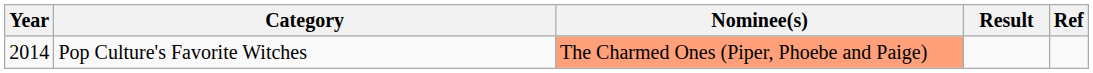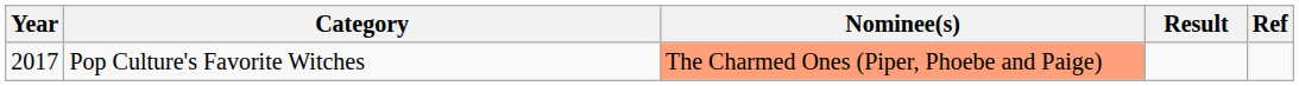Pop Culture's Favorite Witches | Year: 2014 -> 2017
